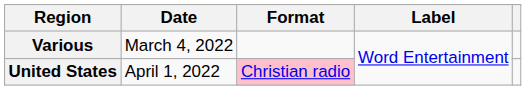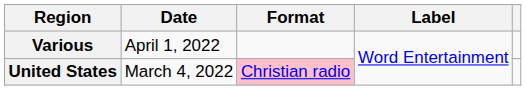Various | Date: March 4, 2022 -> April 1, 2022
United States | Date: April 1, 2022 -> March 4, 2022
